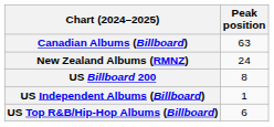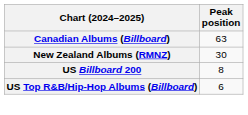New Zealand Albums (RMNZ) | Peak position: 24 -> 30
- row: US Independent Albums (Billboard) | 1
